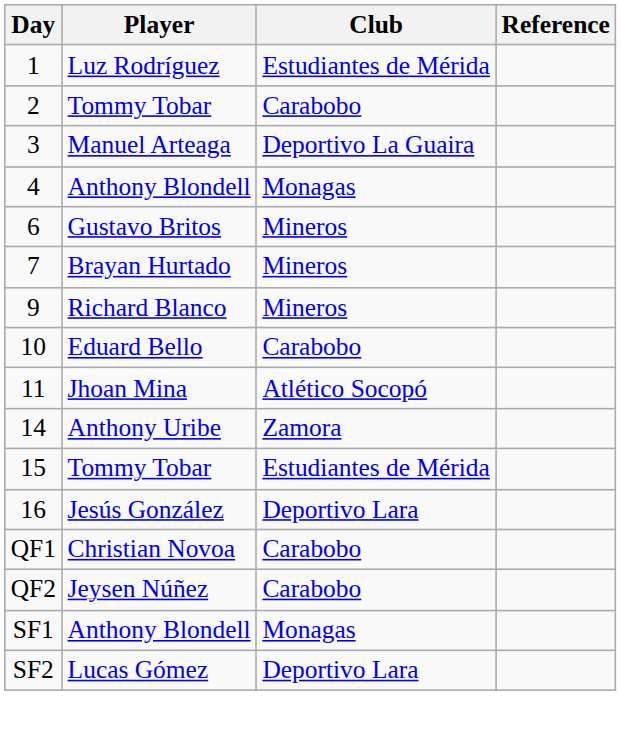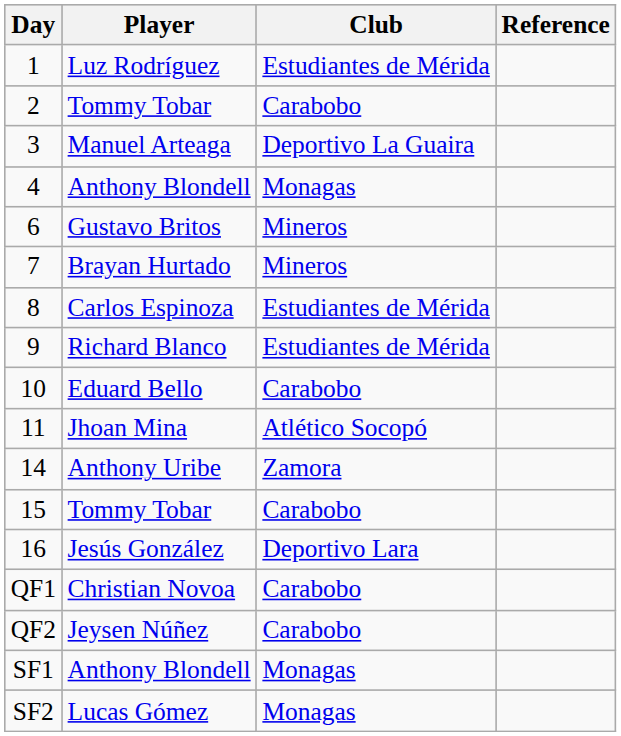+ row: 8 | Carlos Espinoza | Estudiantes de Mérida
9 | Club: Mineros -> Estudiantes de Mérida
15 | Club: Estudiantes de Mérida -> Carabobo
SF2 | Club: Deportivo Lara -> Monagas
